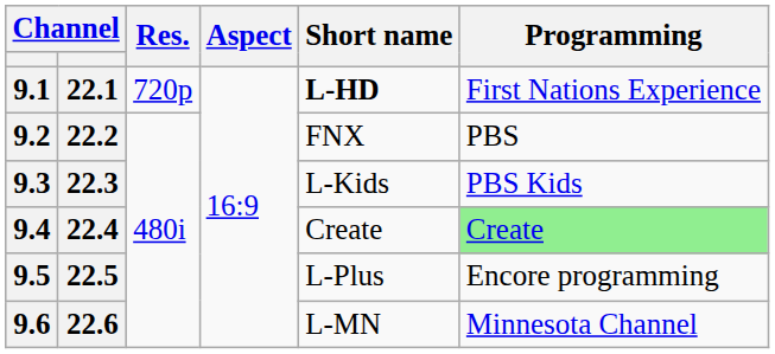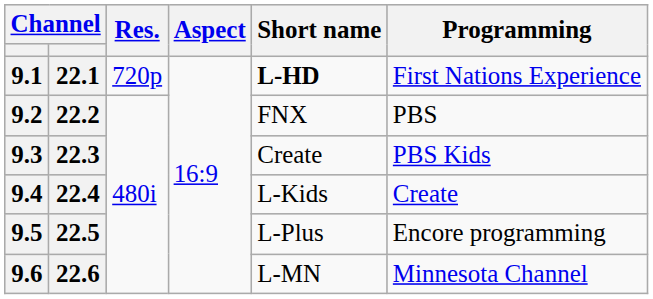9.3 | Short name: L-Kids -> Create
9.4 | Short name: Create -> L-Kids
9.4 | Programming: lightgreen background -> no background
